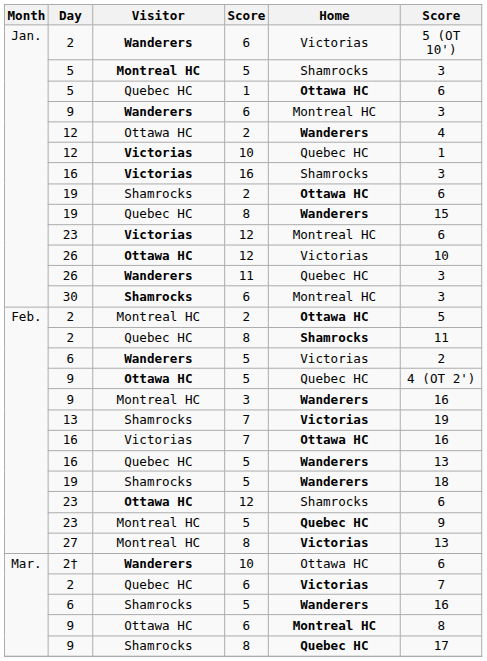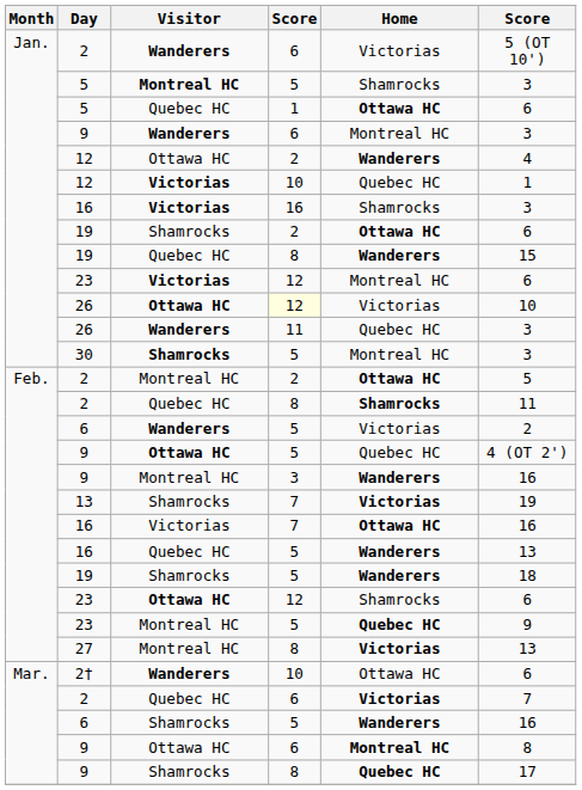26 / Ottawa HC | column 4: no background -> lightyellow background
30 | column 4: 6 -> 5
